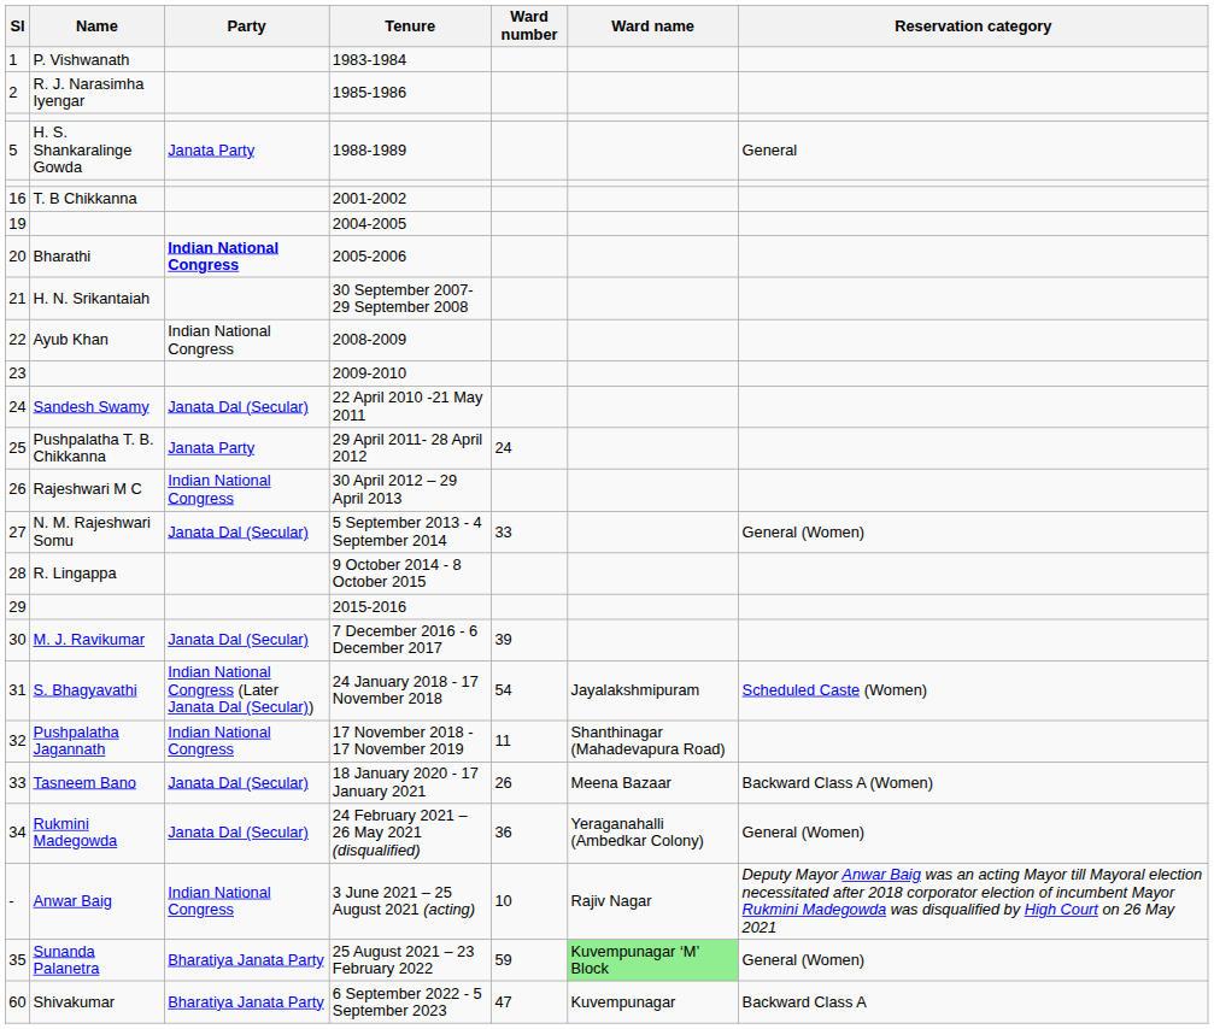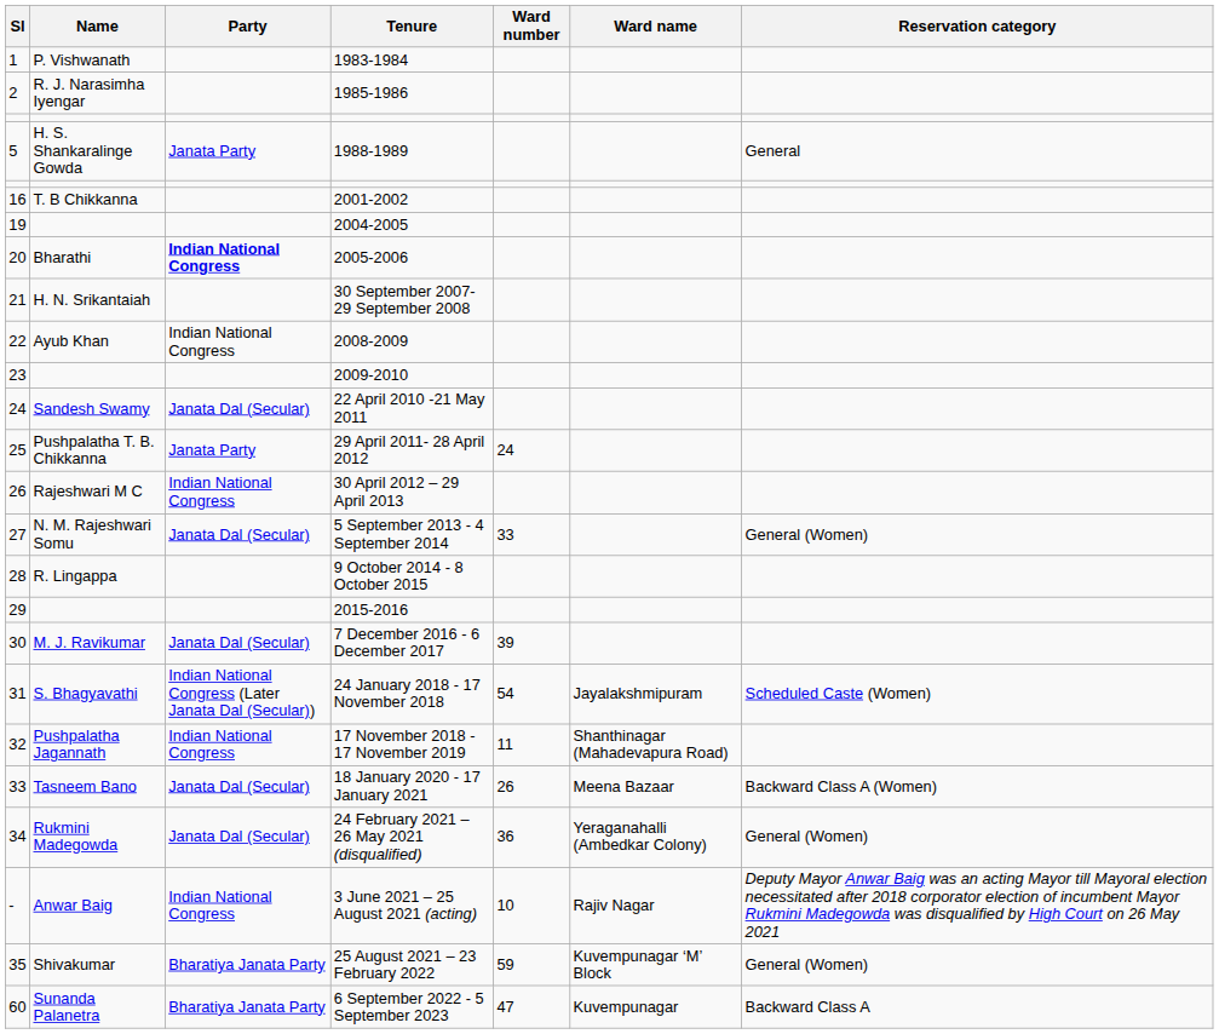25 August 2021 – 23 February 2022 | Name: Sunanda Palanetra -> Shivakumar
25 August 2021 – 23 February 2022 | Ward name: lightgreen background -> no background
6 September 2022 - 5 September 2023 | Name: Shivakumar -> Sunanda Palanetra
